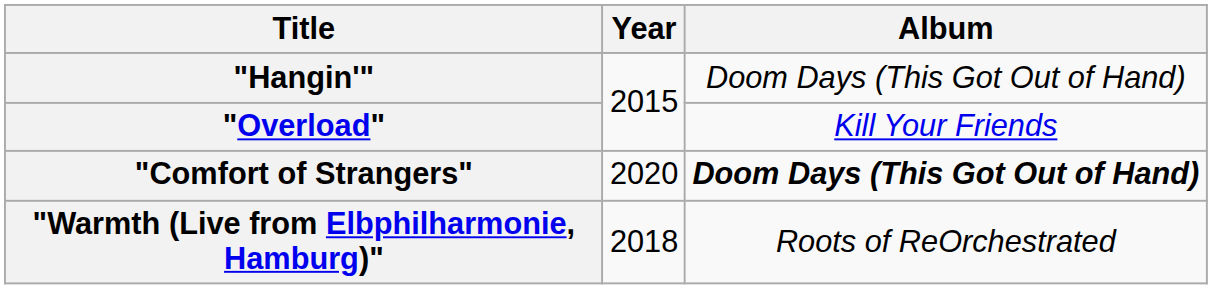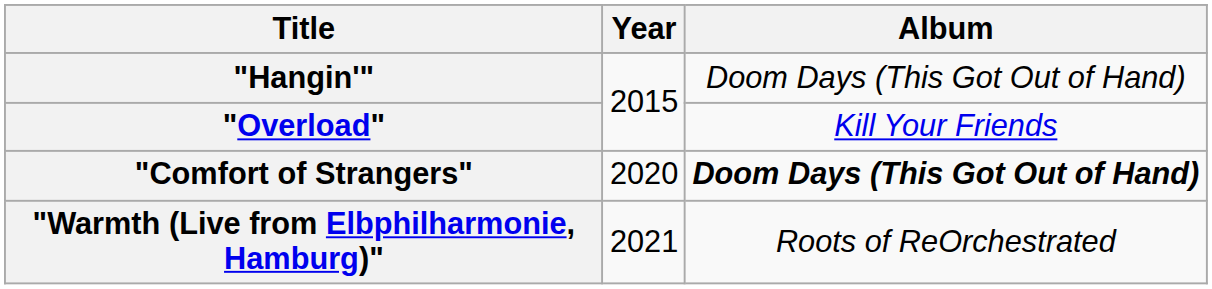"Warmth (Live from Elbphilharmonie, Hamburg)" | Year: 2018 -> 2021
